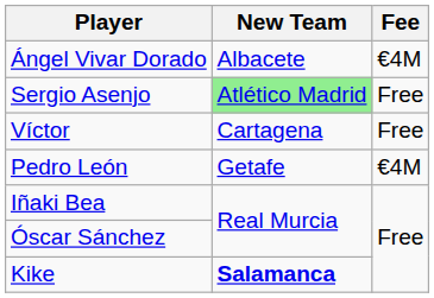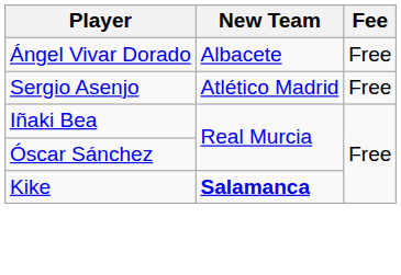Ángel Vivar Dorado | Fee: €4M -> Free
Sergio Asenjo | New Team: lightgreen background -> no background
- row: Víctor | Cartagena | Free
- row: Pedro León | Getafe | €4M
